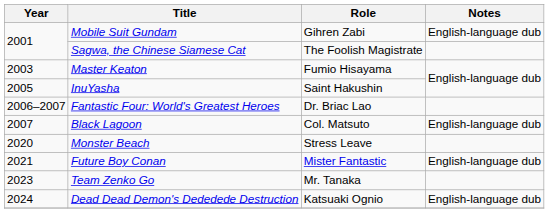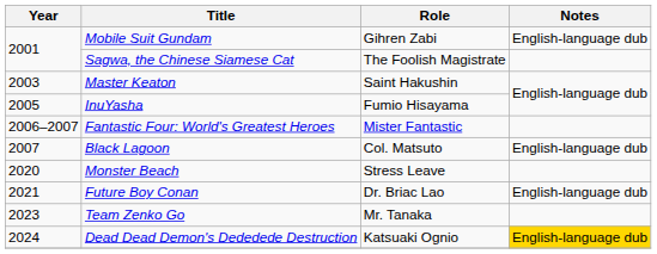Master Keaton | Role: Fumio Hisayama -> Saint Hakushin
InuYasha | Role: Saint Hakushin -> Fumio Hisayama
Fantastic Four: World's Greatest Heroes | Role: Dr. Briac Lao -> Mister Fantastic
Future Boy Conan | Role: Mister Fantastic -> Dr. Briac Lao
Dead Dead Demon's Dededede Destruction | Notes: no background -> gold background
